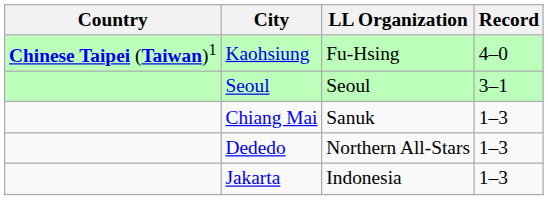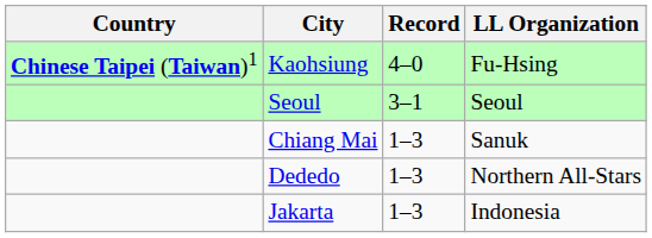columns swapped: LL Organization <-> Record
